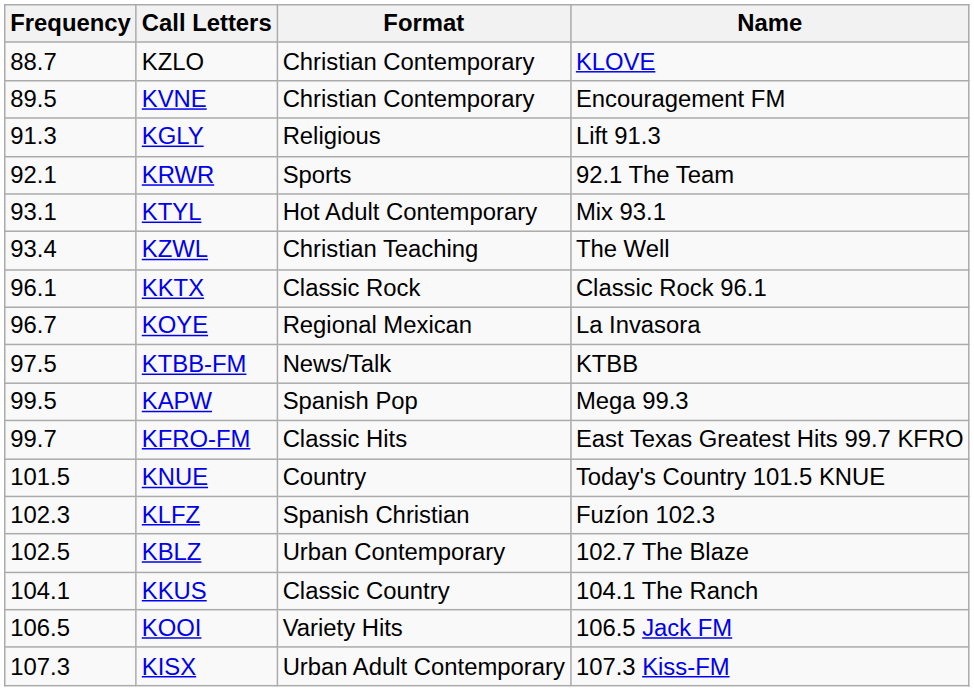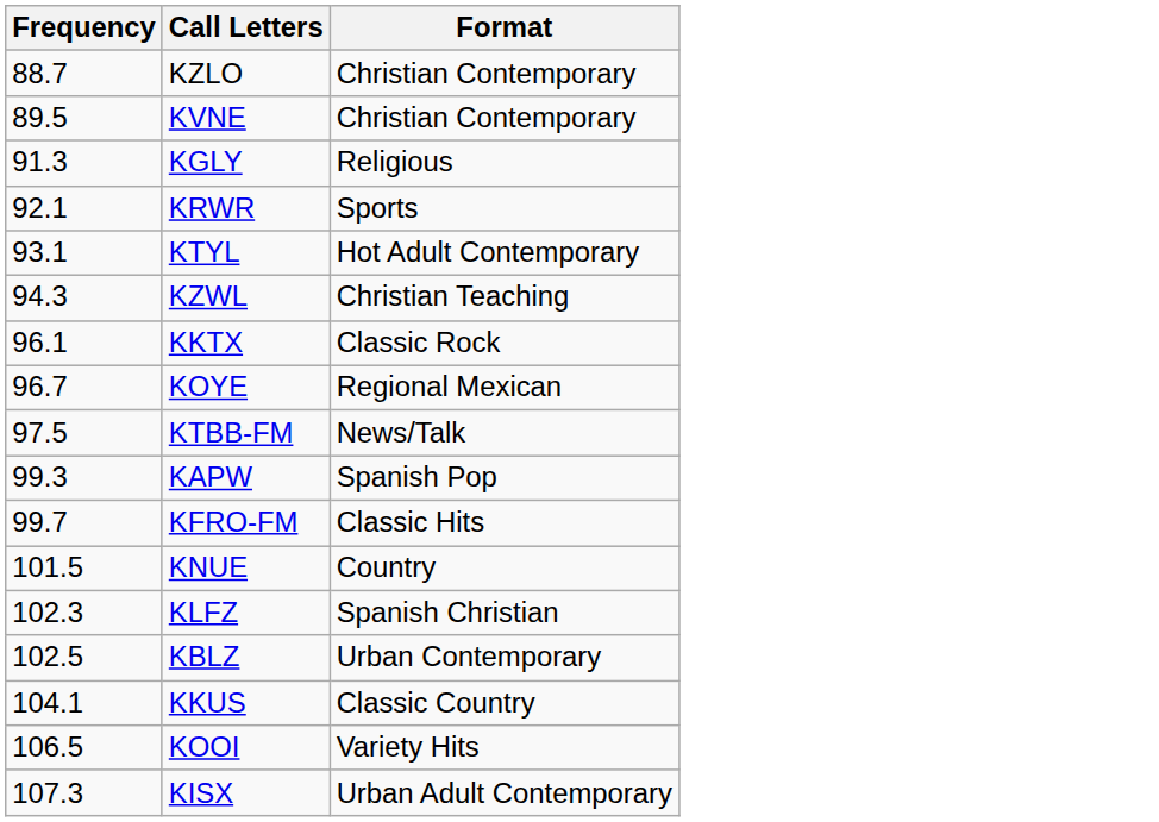- column: Name | KLOVE | Encouragement FM | Lift 91.3 | 92.1 The Team | Mix 93.1 | The Well | Classic Rock 96.1 | La Invasora | KTBB | Mega 99.3 | East Texas Greatest Hits 99.7 KFRO | Today's Country 101.5 KNUE | Fuzíon 102.3 | 102.7 The Blaze | 104.1 The Ranch | 106.5 Jack FM | 107.3 Kiss-FM
KZWL | Frequency: 93.4 -> 94.3
KAPW | Frequency: 99.5 -> 99.3
